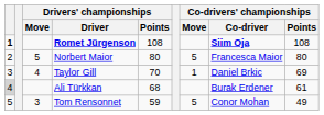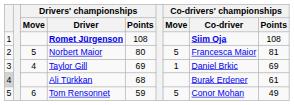Romet Jürgenson | column 1: bold -> normal
Norbert Maior | Co-drivers' championships / Points: 80 -> 81
Taylor Gill | Drivers' championships / Points: 70 -> 69
Tom Rensonnet | Drivers' championships / Move: 3 -> 6
